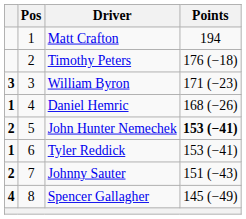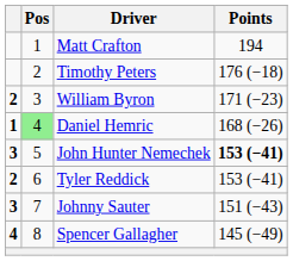William Byron | column 1: 3 -> 2
Daniel Hemric | Pos: no background -> lightgreen background
John Hunter Nemechek | column 1: 2 -> 3
Tyler Reddick | column 1: 1 -> 2
Johnny Sauter | column 1: 2 -> 3
